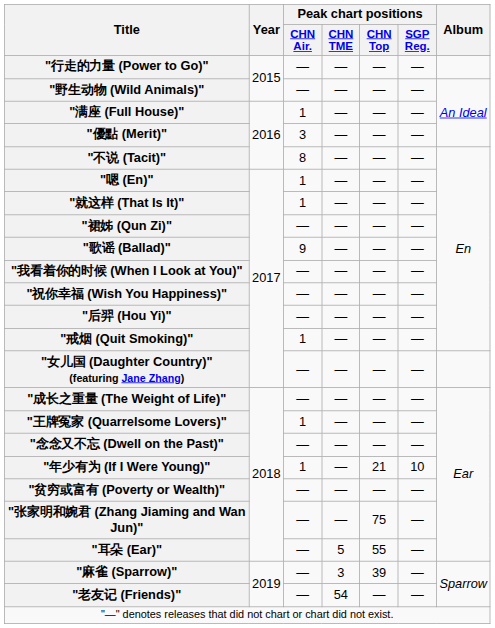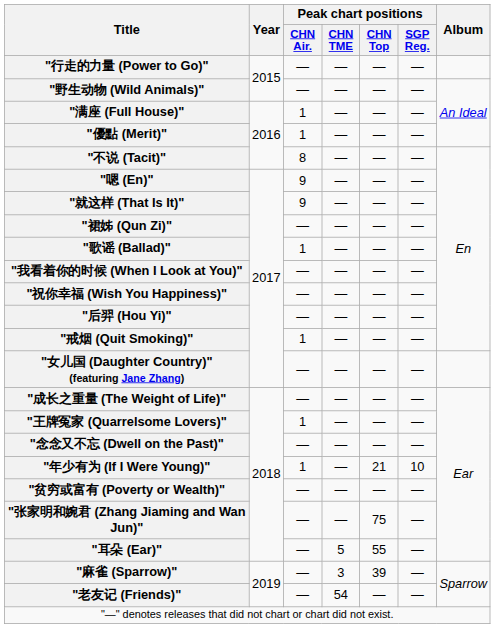"優點 (Merit)" | Peak chart positions / CHN Air.: 3 -> 1
"嗯 (En)" | Peak chart positions / CHN Air.: 1 -> 9
"就这样 (That Is It)" | Peak chart positions / CHN Air.: 1 -> 9
"歌谣 (Ballad)" | Peak chart positions / CHN Air.: 9 -> 1
